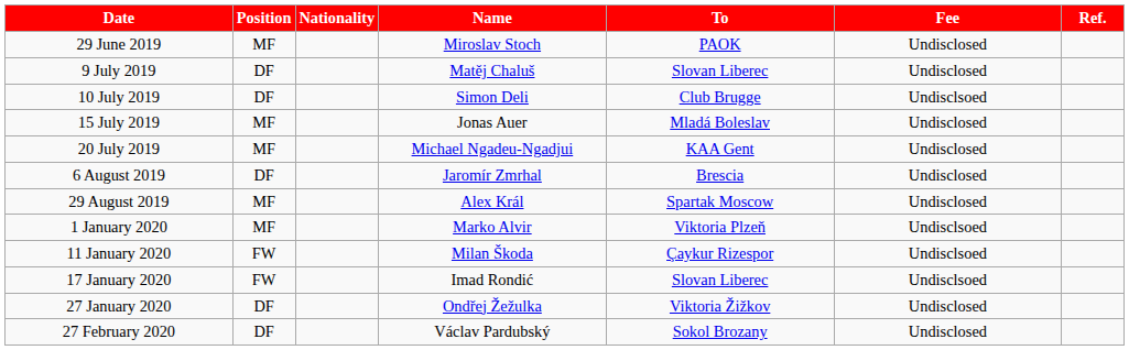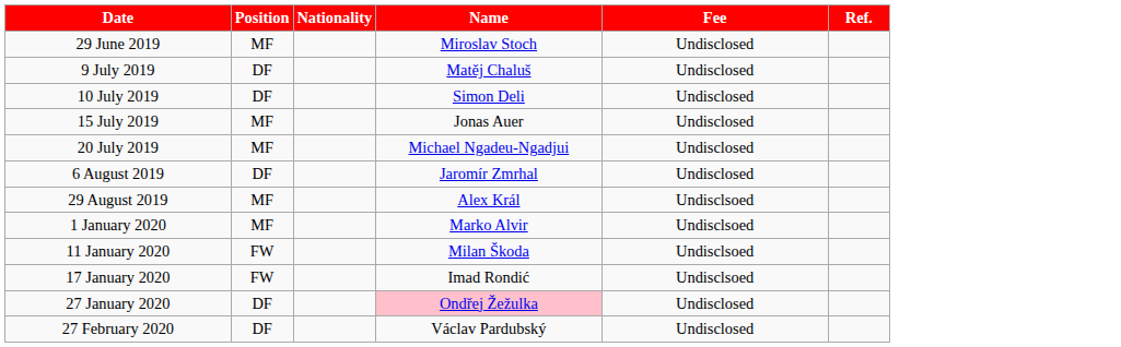- column: To | PAOK | Slovan Liberec | Club Brugge | Mladá Boleslav | KAA Gent | Brescia | Spartak Moscow | Viktoria Plzeň | Çaykur Rizespor | Slovan Liberec | Viktoria Žižkov | Sokol Brozany
10 July 2019 | Fee: Undisclsoed -> Undisclosed
29 August 2019 | Fee: Undisclosed -> Undisclsoed
27 January 2020 | Name: no background -> pink background
